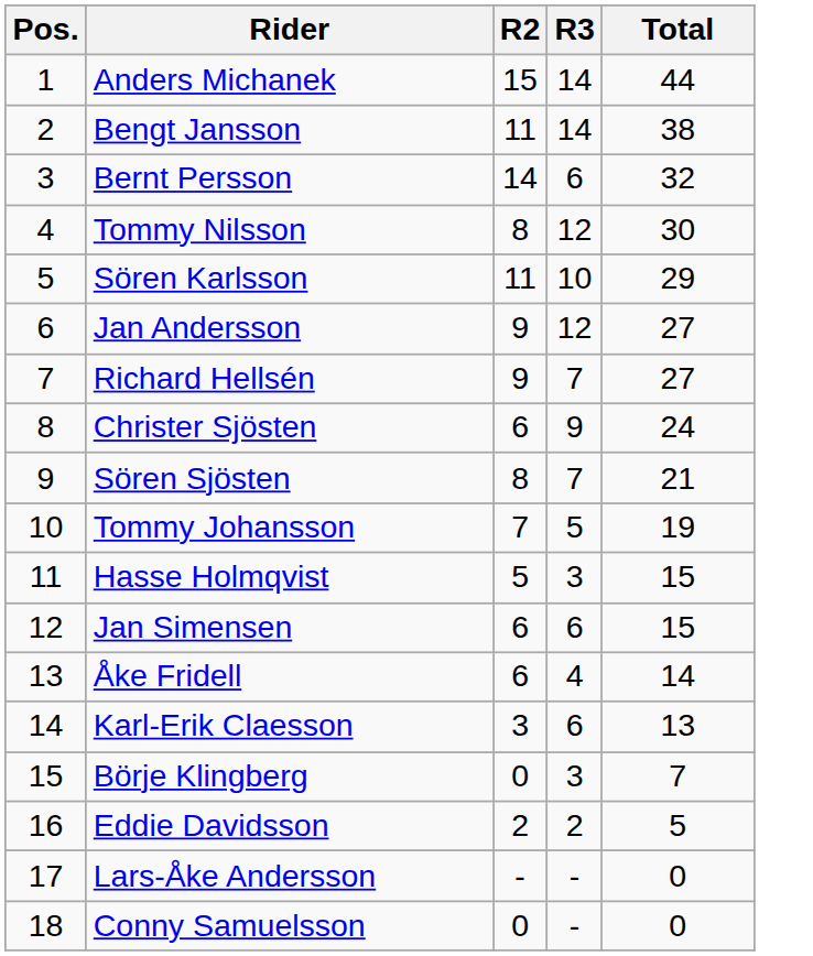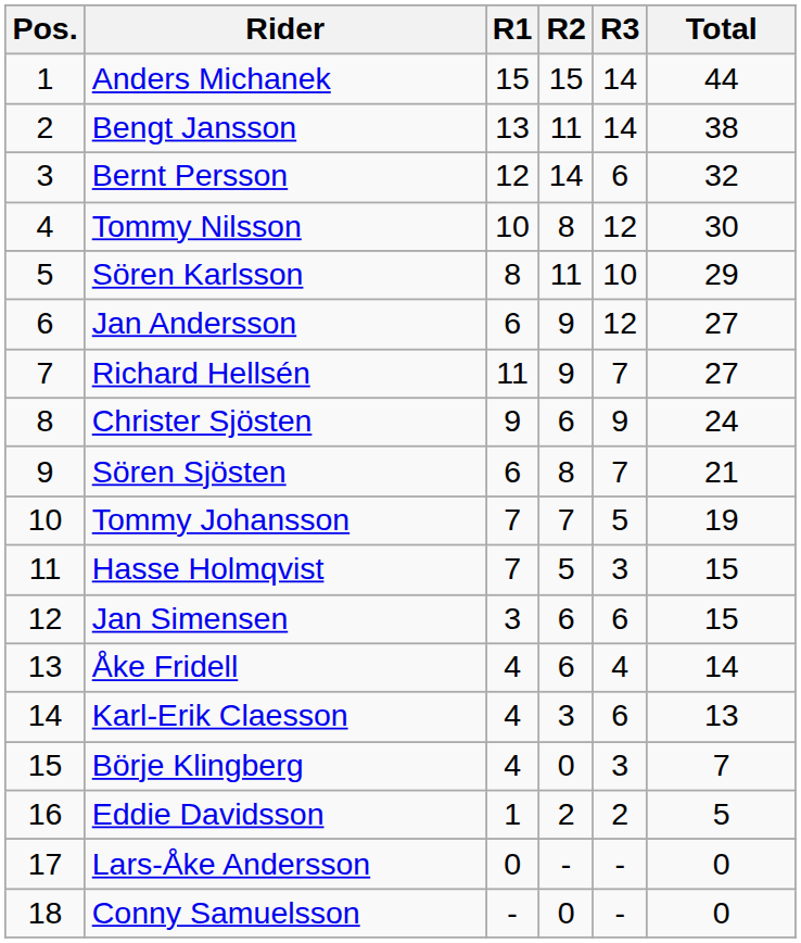+ column: R1 | 15 | 13 | 12 | 10 | 8 | 6 | 11 | 9 | 6 | 7 | 7 | 3 | 4 | 4 | 4 | 1 | 0 | -
